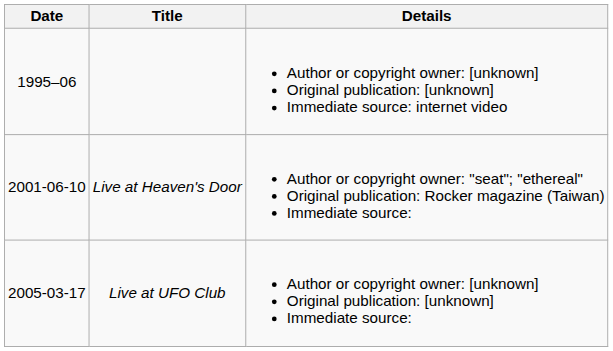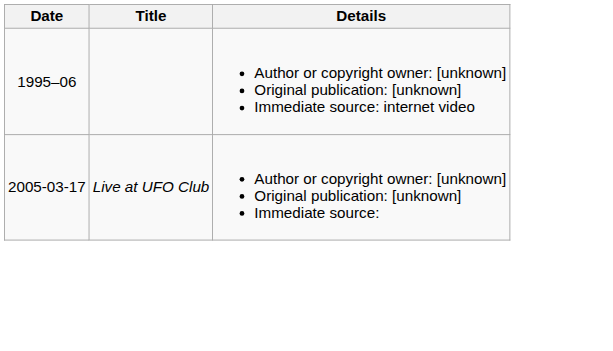- row: 2001-06-10 | Live at Heaven's Door | Author or copyright owner: "seat"; "ethereal" Original publication: Rocker magazine (Taiwan) Immediate source:
